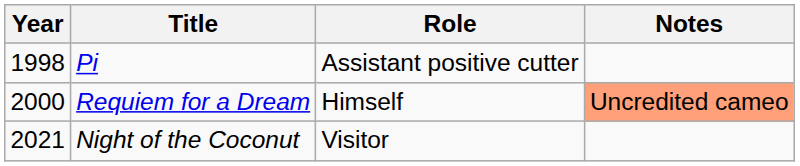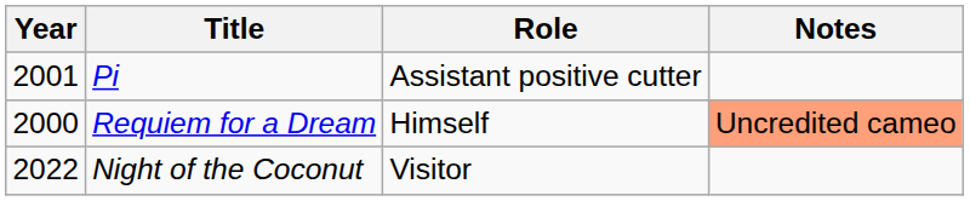Pi | Year: 1998 -> 2001
Night of the Coconut | Year: 2021 -> 2022
